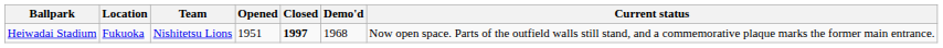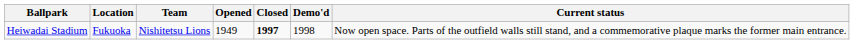Heiwadai Stadium | Opened: 1951 -> 1949
Heiwadai Stadium | Demo'd: 1968 -> 1998
